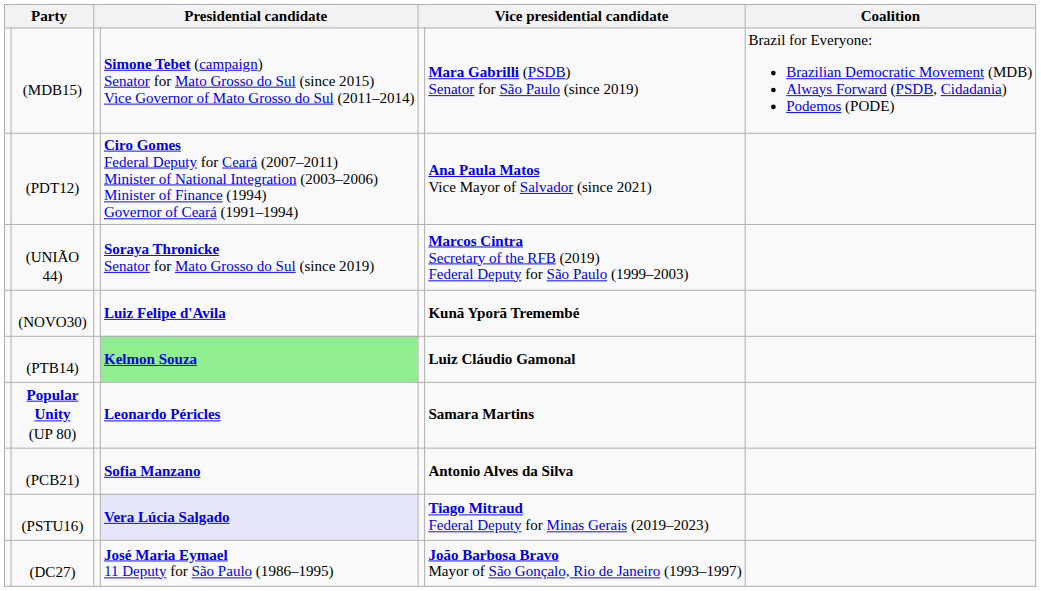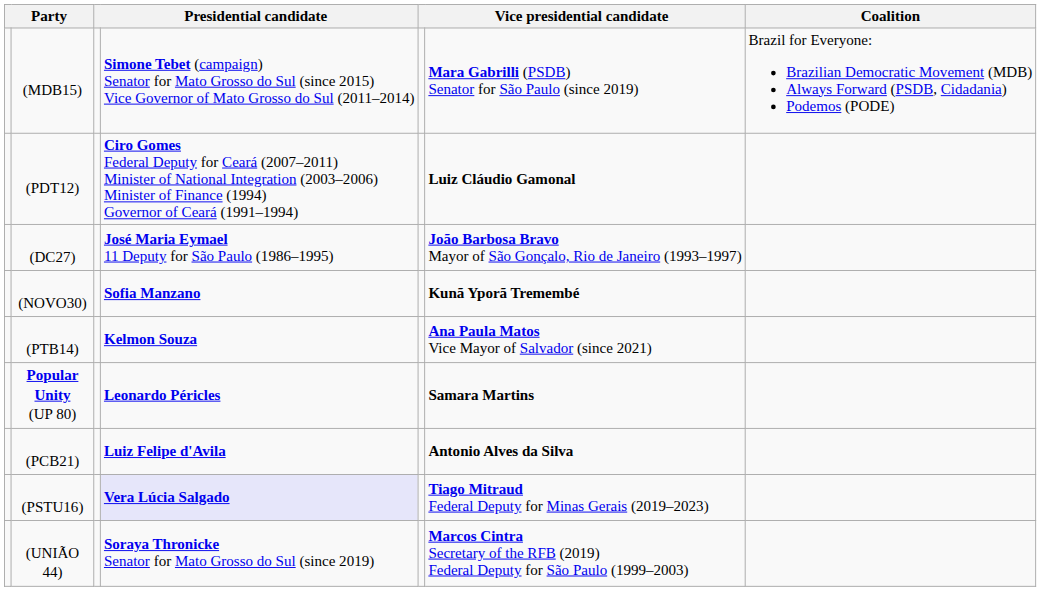(PDT12) | column 6: Ana Paula Matos Vice Mayor of Salvador (since 2021) -> Luiz Cláudio Gamonal
rows swapped: (UNIÃO 44) <-> (DC27)
(NOVO30) | column 4: Luiz Felipe d'Avila -> Sofia Manzano
(PTB14) | column 4: lightgreen background -> no background
(PTB14) | column 6: Luiz Cláudio Gamonal -> Ana Paula Matos Vice Mayor of Salvador (since 2021)
(PCB21) | column 4: Sofia Manzano -> Luiz Felipe d'Avila
